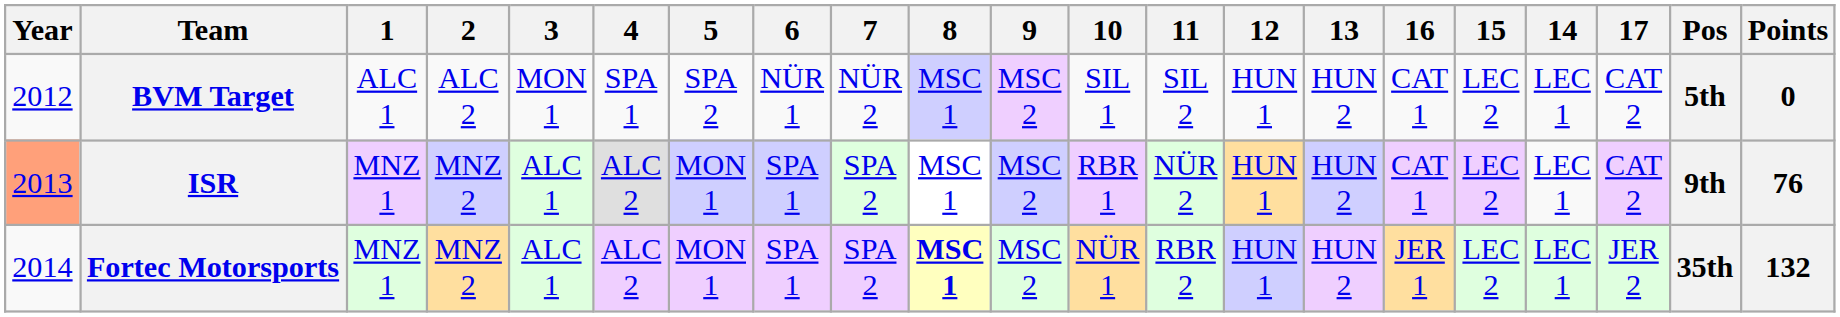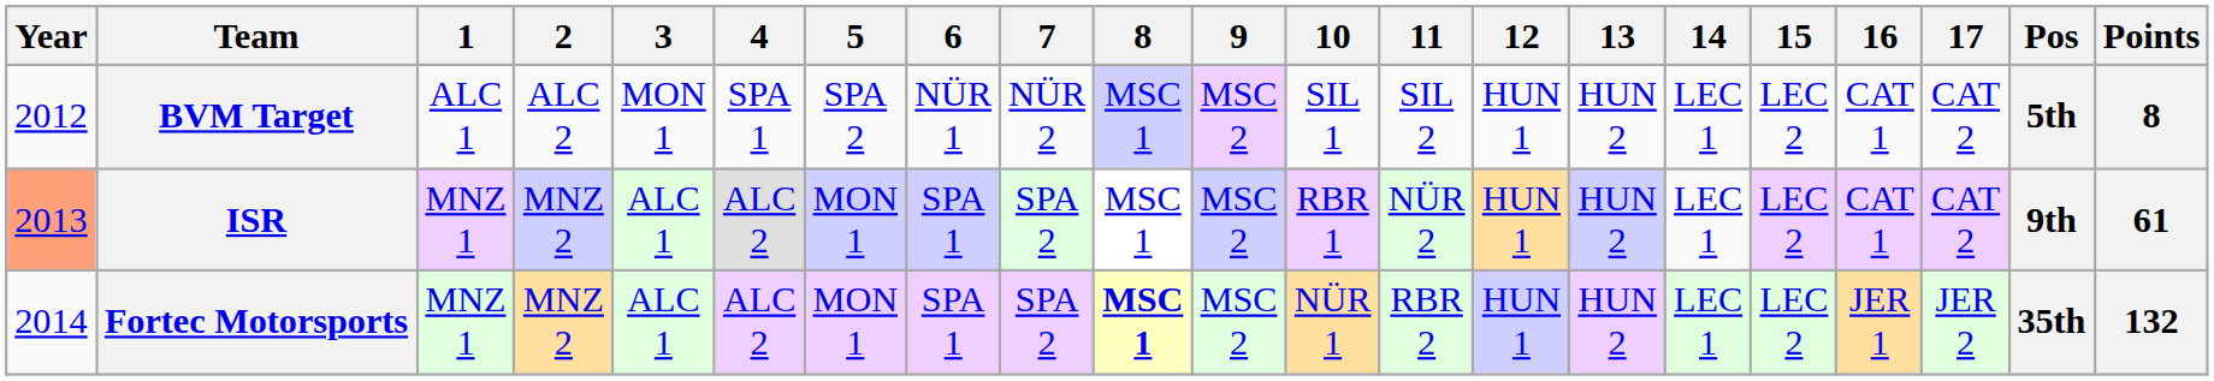columns swapped: 14 <-> 16
BVM Target | Points: 0 -> 8
ISR | Points: 76 -> 61
